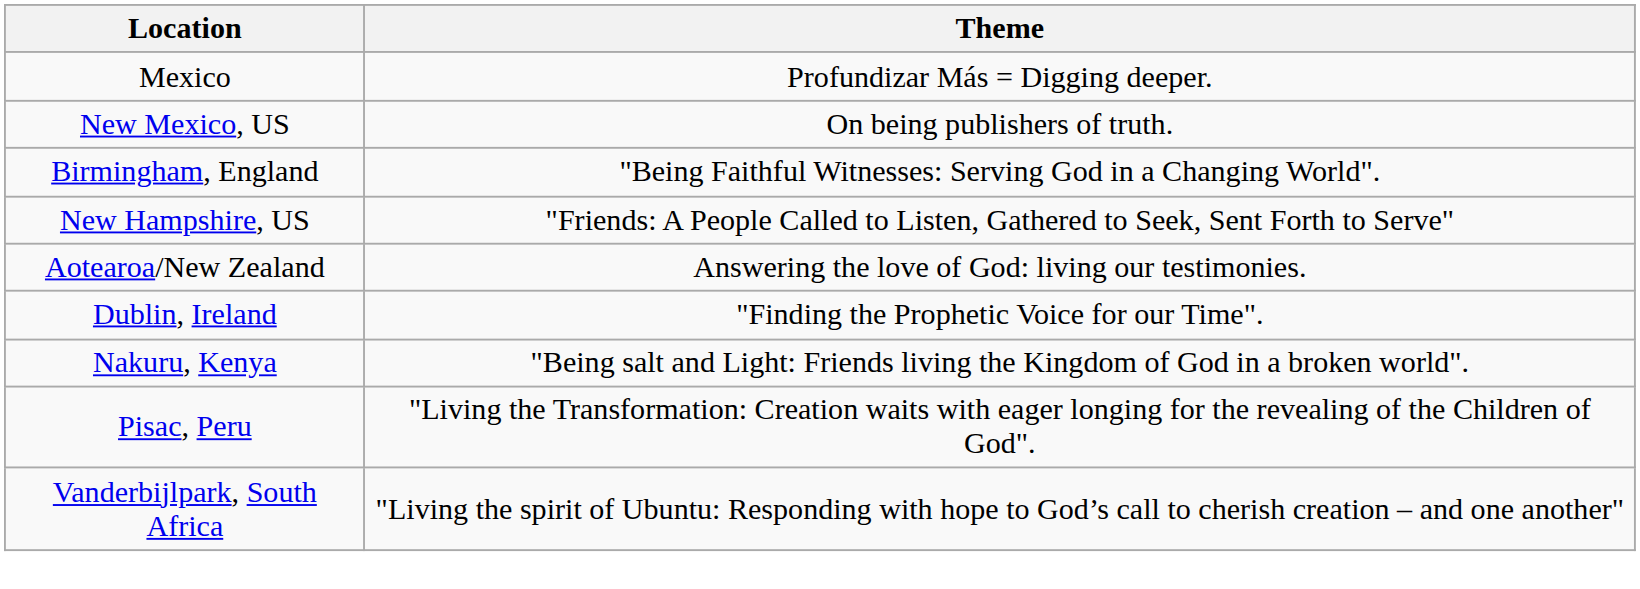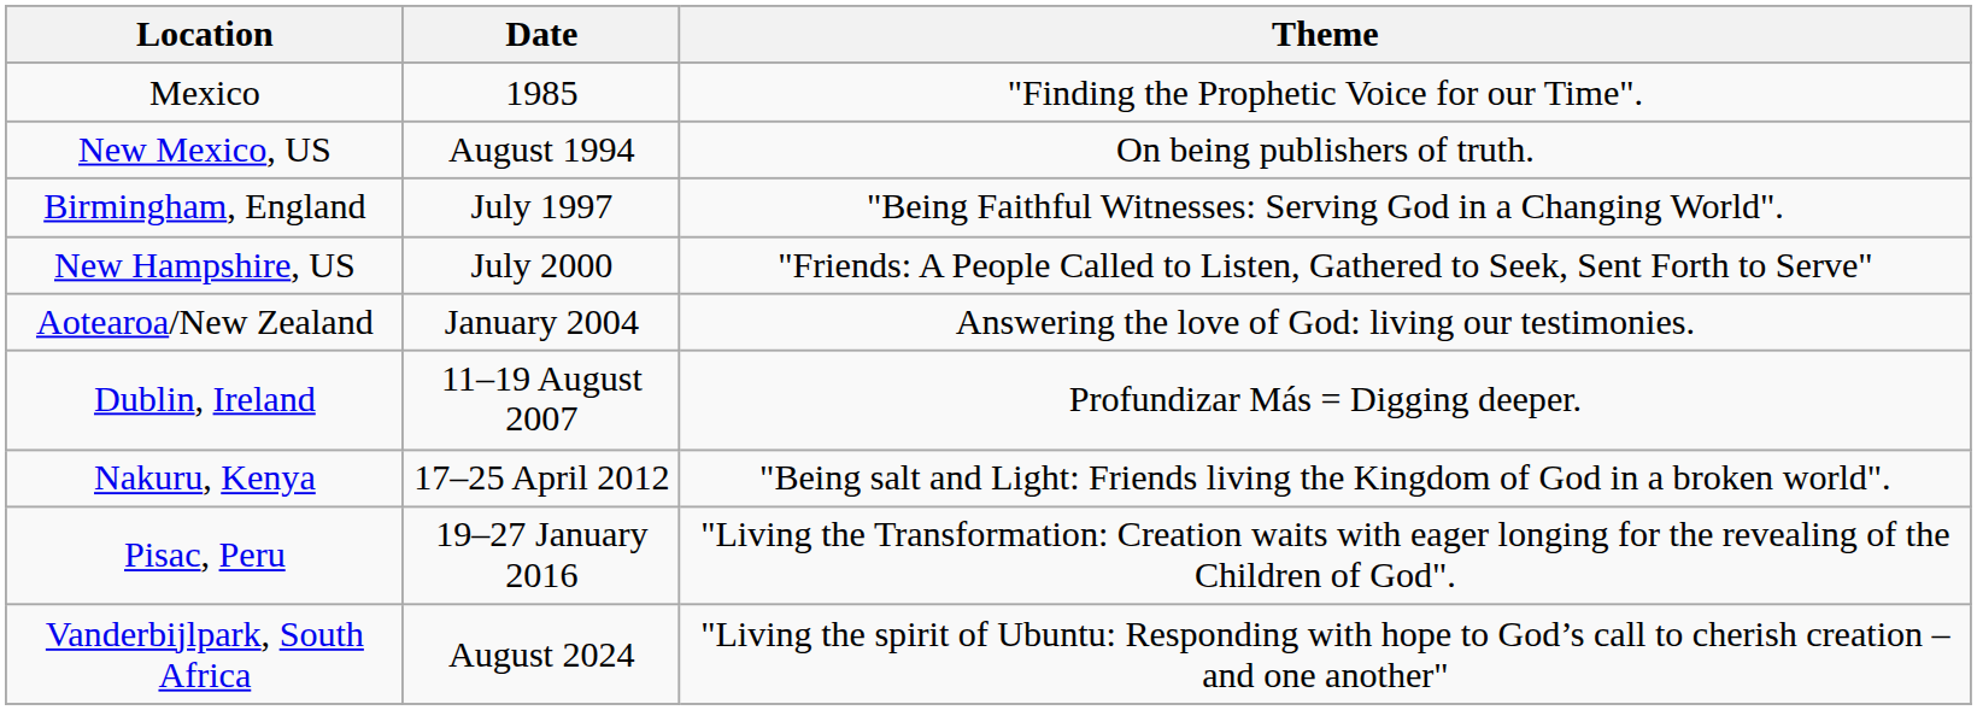+ column: Date | 1985 | August 1994 | July 1997 | July 2000 | January 2004 | 11–19 August 2007 | 17–25 April 2012 | 19–27 January 2016 | August 2024
Mexico | Theme: Profundizar Más = Digging deeper. -> "Finding the Prophetic Voice for our Time".
Dublin, Ireland | Theme: "Finding the Prophetic Voice for our Time". -> Profundizar Más = Digging deeper.
